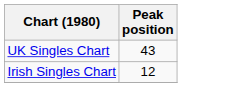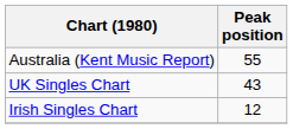+ row: Australia (Kent Music Report) | 55
